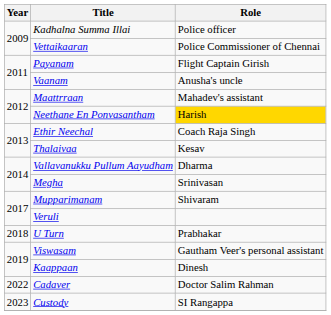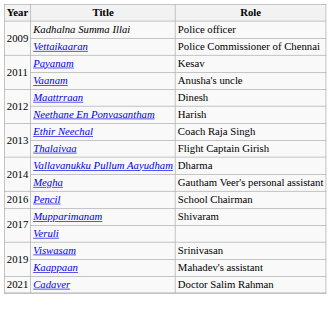Payanam | Role: Flight Captain Girish -> Kesav
Maattrraan | Role: Mahadev's assistant -> Dinesh
Neethane En Ponvasantham | Role: gold background -> no background
Thalaivaa | Role: Kesav -> Flight Captain Girish
Megha | Role: Srinivasan -> Gautham Veer's personal assistant
+ row: 2016 | Pencil | School Chairman
- row: 2018 | U Turn | Prabhakar
Viswasam | Role: Gautham Veer's personal assistant -> Srinivasan
Kaappaan | Role: Dinesh -> Mahadev's assistant
Cadaver | Year: 2022 -> 2021
- row: 2023 | Custody | SI Rangappa
